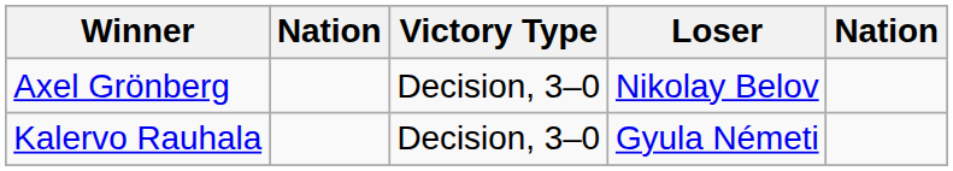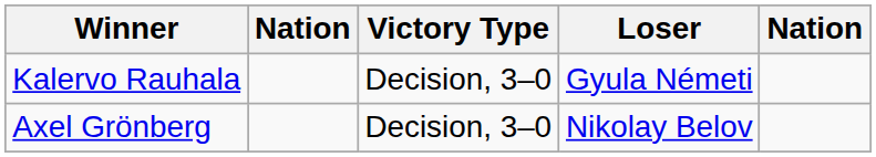rows swapped: Axel Grönberg <-> Kalervo Rauhala
